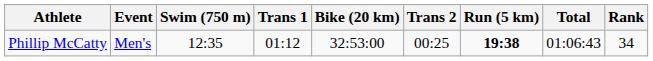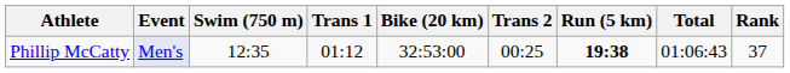Phillip McCatty | Event: no background -> lavender background
Phillip McCatty | Rank: 34 -> 37
